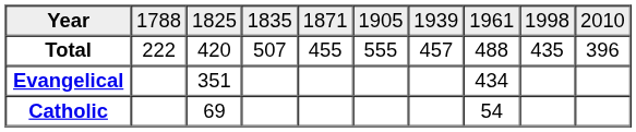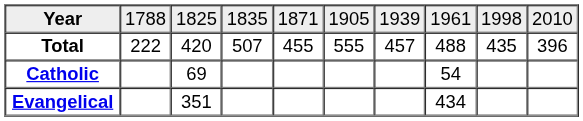rows swapped: Catholic <-> Evangelical
